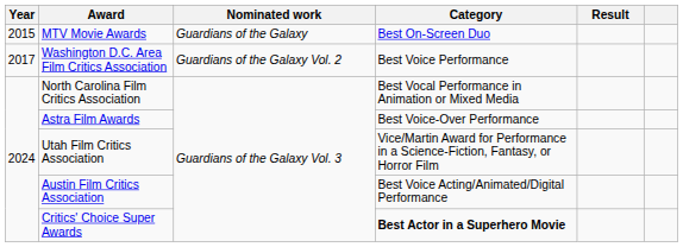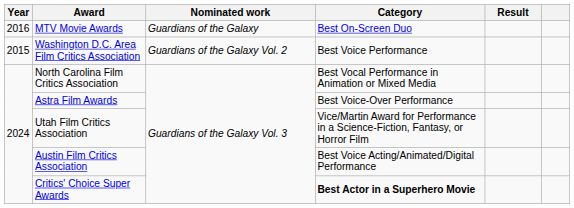MTV Movie Awards | Year: 2015 -> 2016
Washington D.C. Area Film Critics Association | Year: 2017 -> 2015
